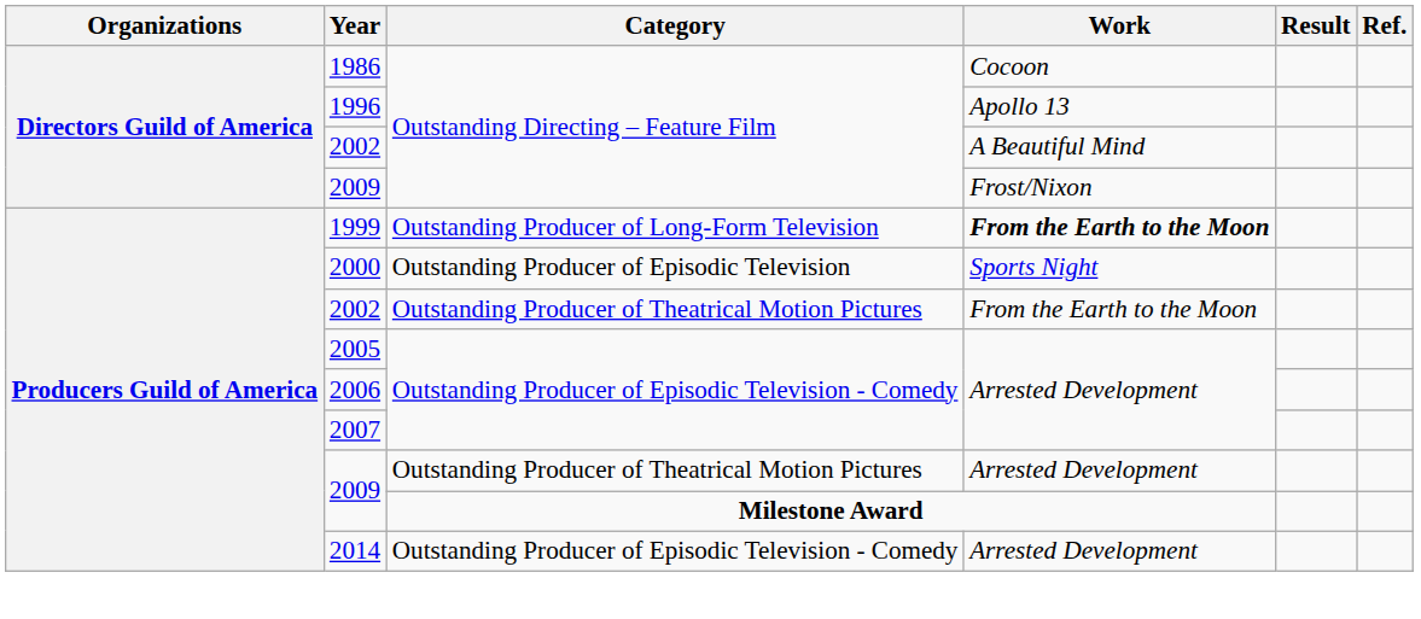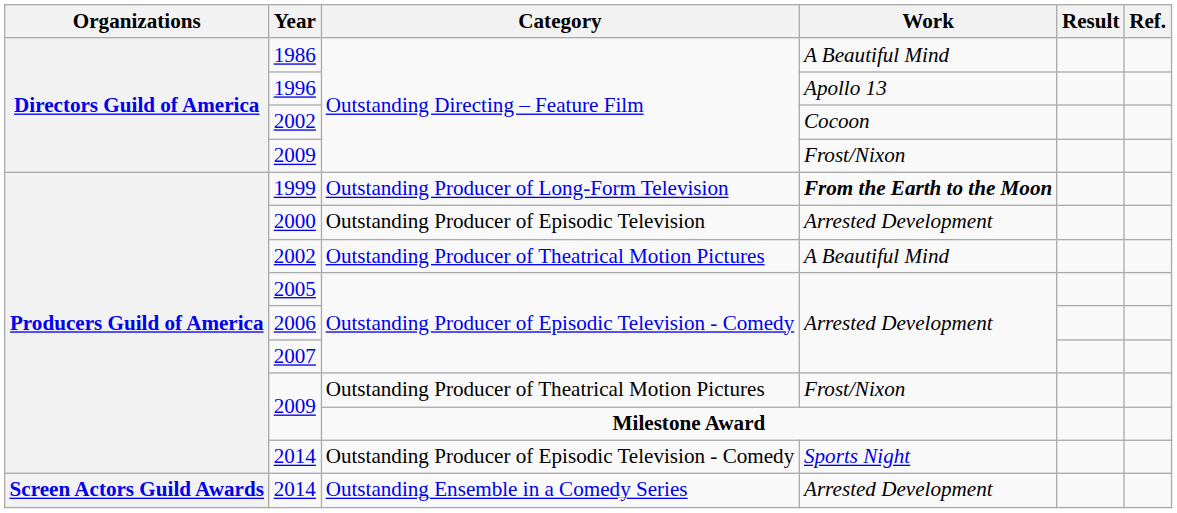1986 | Work: Cocoon -> A Beautiful Mind
2002 / Outstanding Directing – Feature Film | Work: A Beautiful Mind -> Cocoon
2000 | Work: Sports Night -> Arrested Development
2002 / Outstanding Producer of Theatrical Motion Pictures | Work: From the Earth to the Moon -> A Beautiful Mind
2009 / Outstanding Producer of Theatrical Motion Pictures | Work: Arrested Development -> Frost/Nixon
2014 / Outstanding Producer of Episodic Television - Comedy | Work: Arrested Development -> Sports Night
+ row: Screen Actors Guild Awards | 2014 | Outstanding Ensemble in a Comedy Series | Arrested Development
